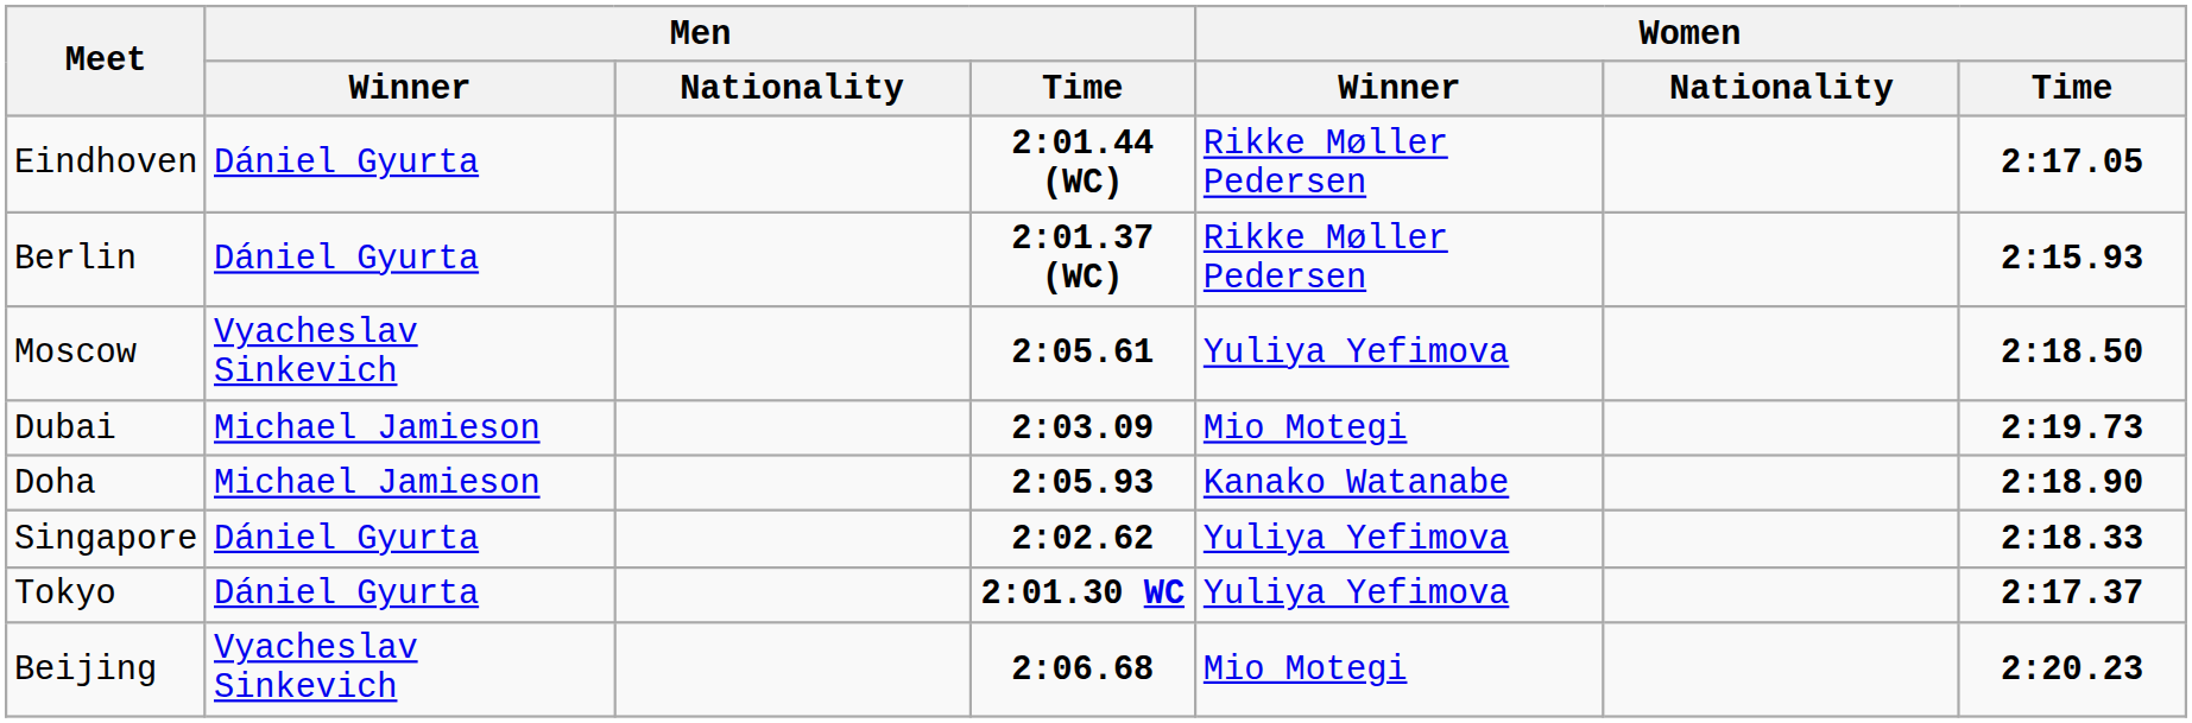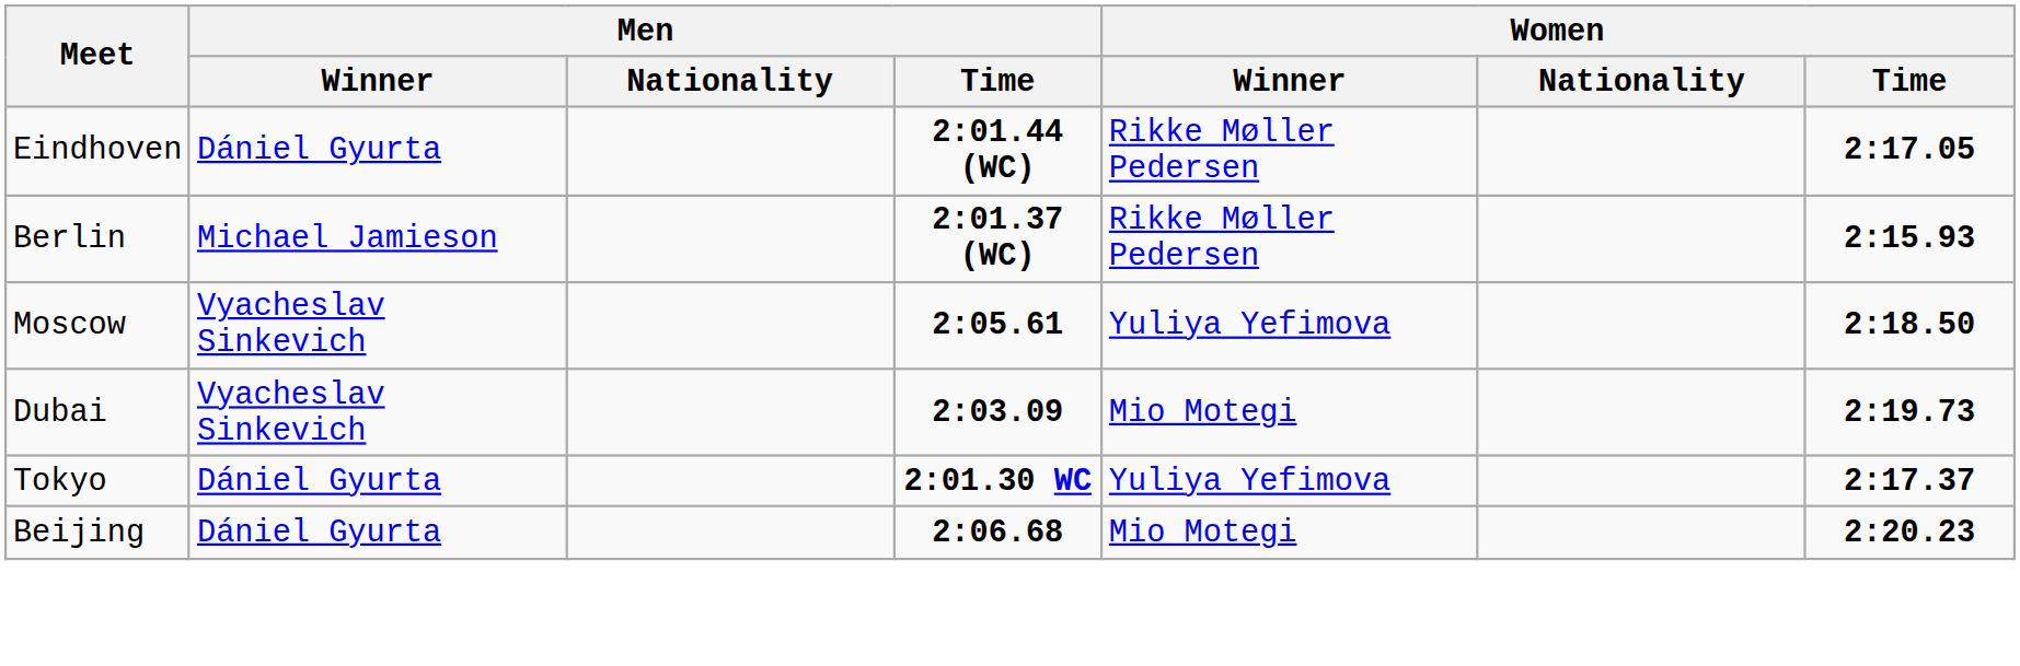Berlin | Men / Winner: Dániel Gyurta -> Michael Jamieson
Dubai | Men / Winner: Michael Jamieson -> Vyacheslav Sinkevich
- row: Doha | Michael Jamieson | 2:05.93 | Kanako Watanabe | 2:18.90
- row: Singapore | Dániel Gyurta | 2:02.62 | Yuliya Yefimova | 2:18.33
Beijing | Men / Winner: Vyacheslav Sinkevich -> Dániel Gyurta
